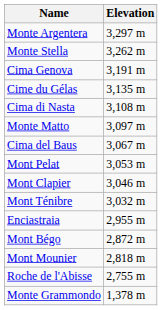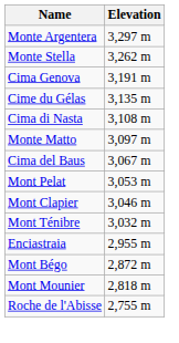- row: Monte Grammondo | 1,378 m
